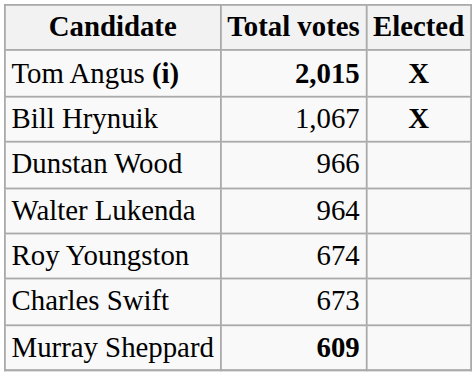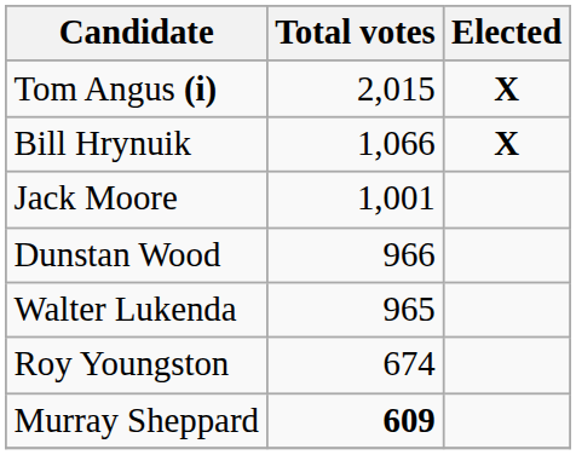Tom Angus (i) | Total votes: bold -> normal
Bill Hrynuik | Total votes: 1,067 -> 1,066
+ row: Jack Moore | 1,001
Walter Lukenda | Total votes: 964 -> 965
- row: Charles Swift | 673
